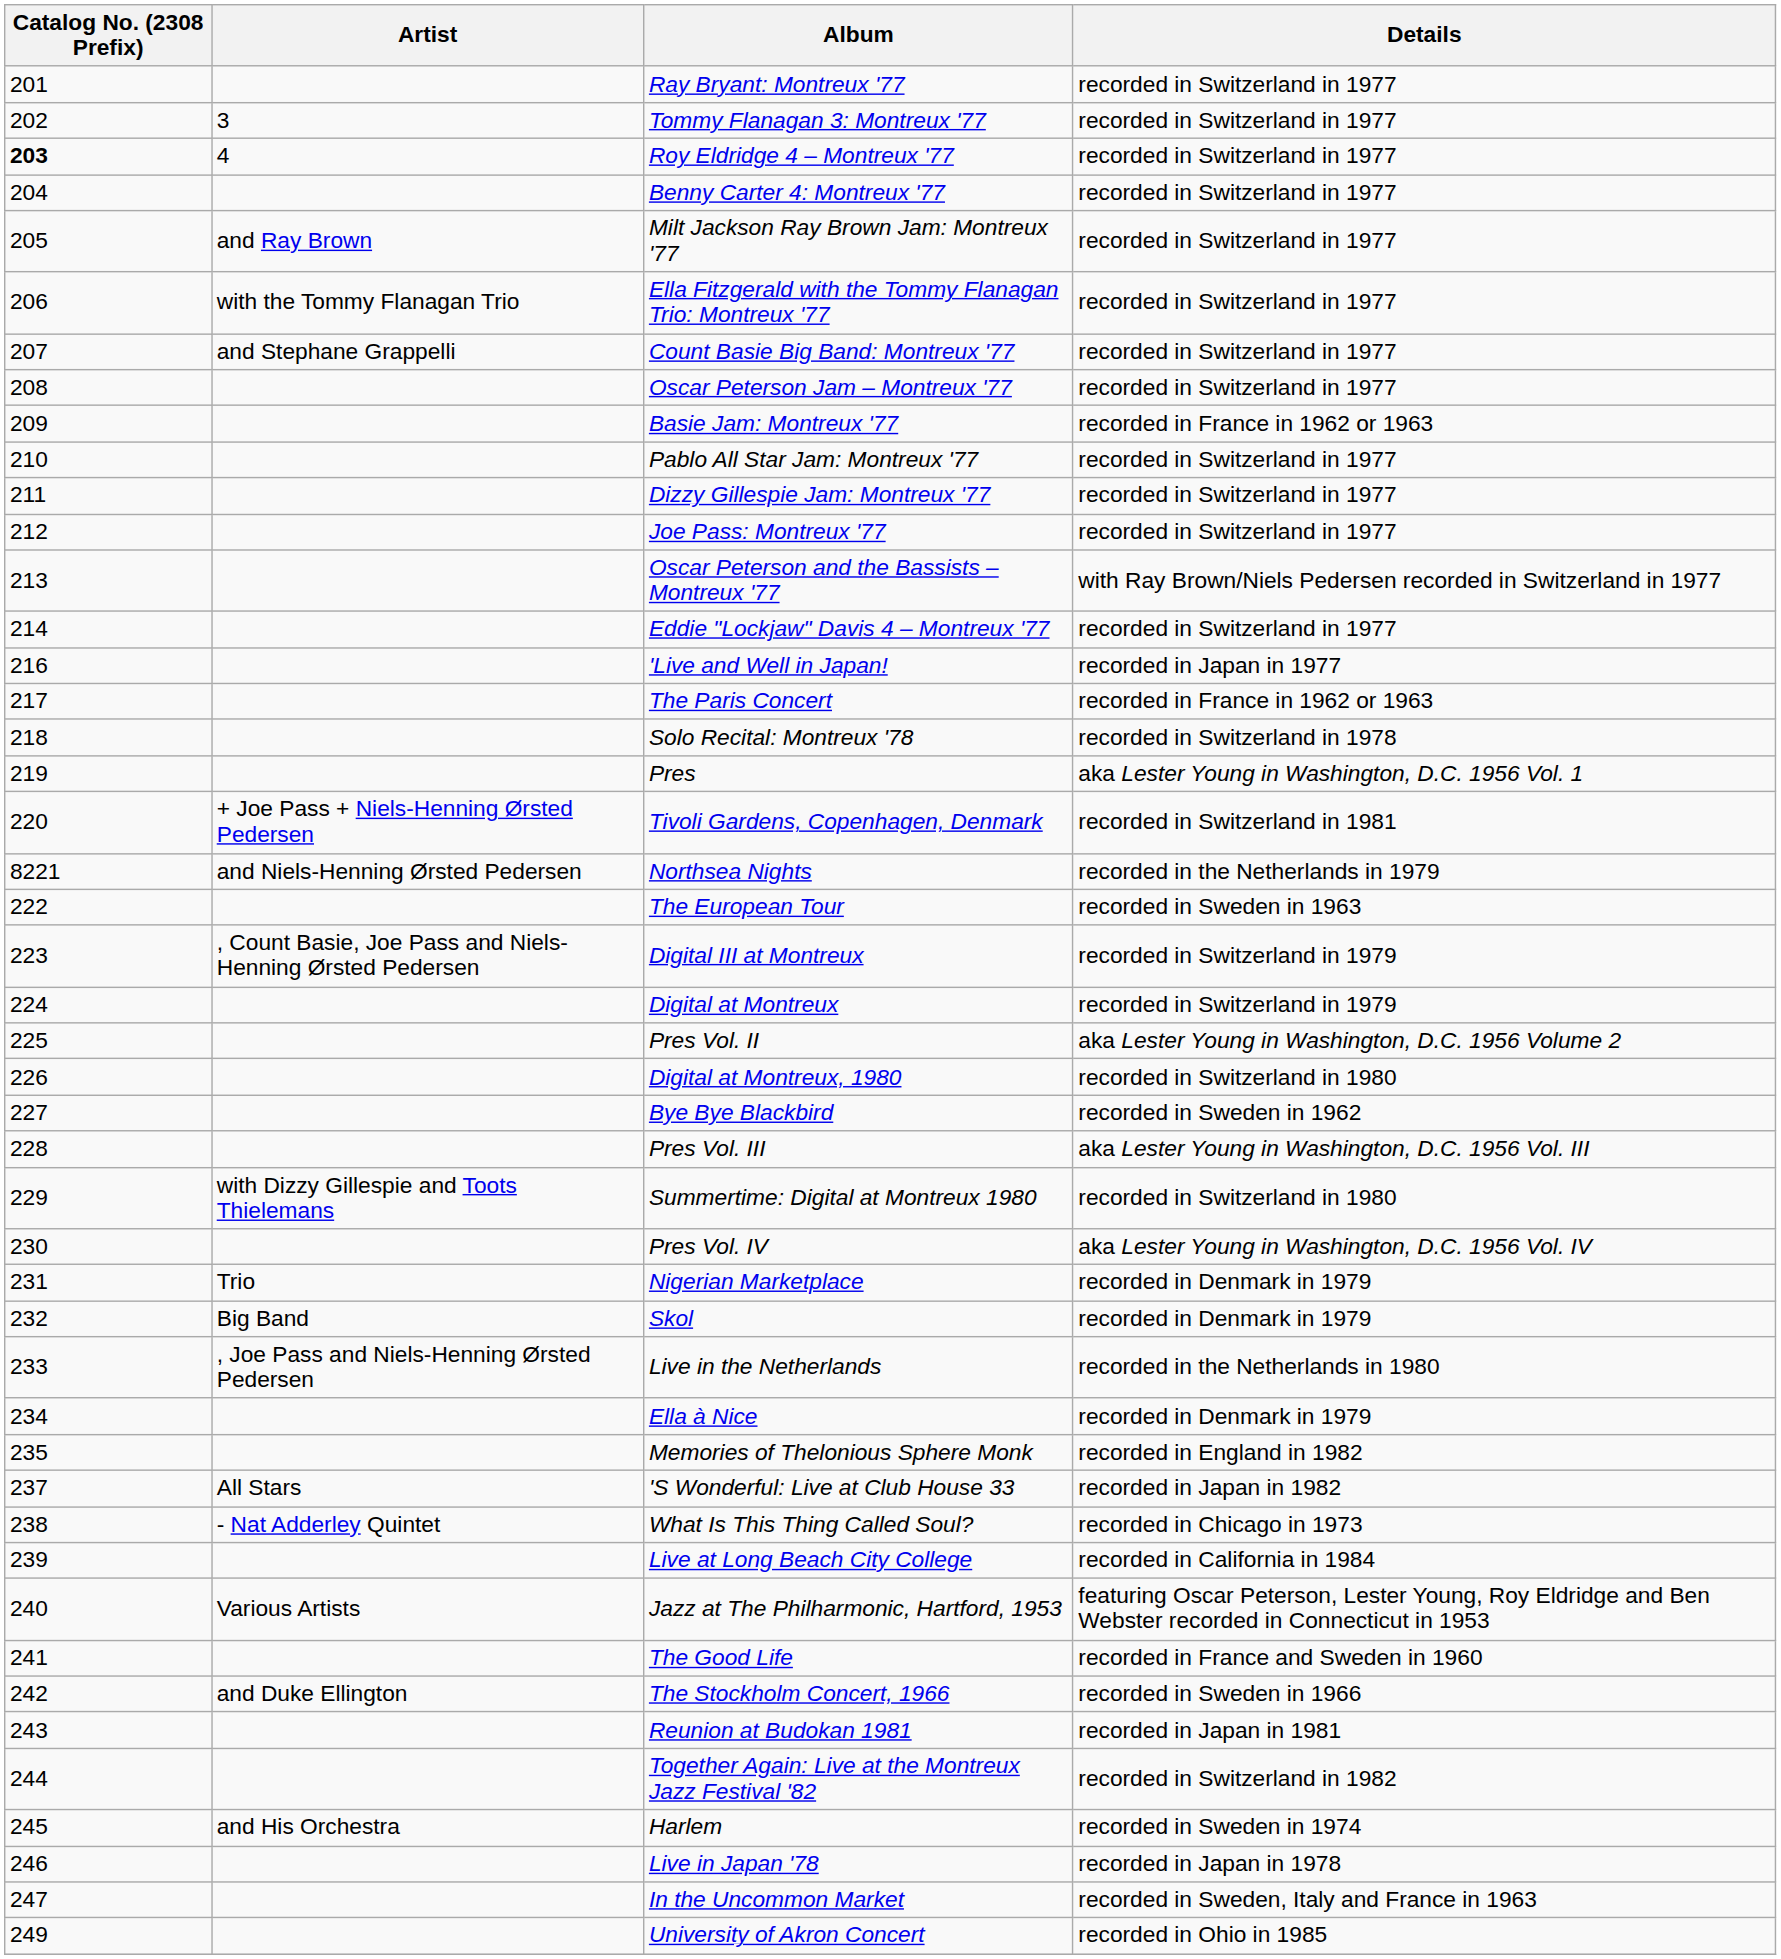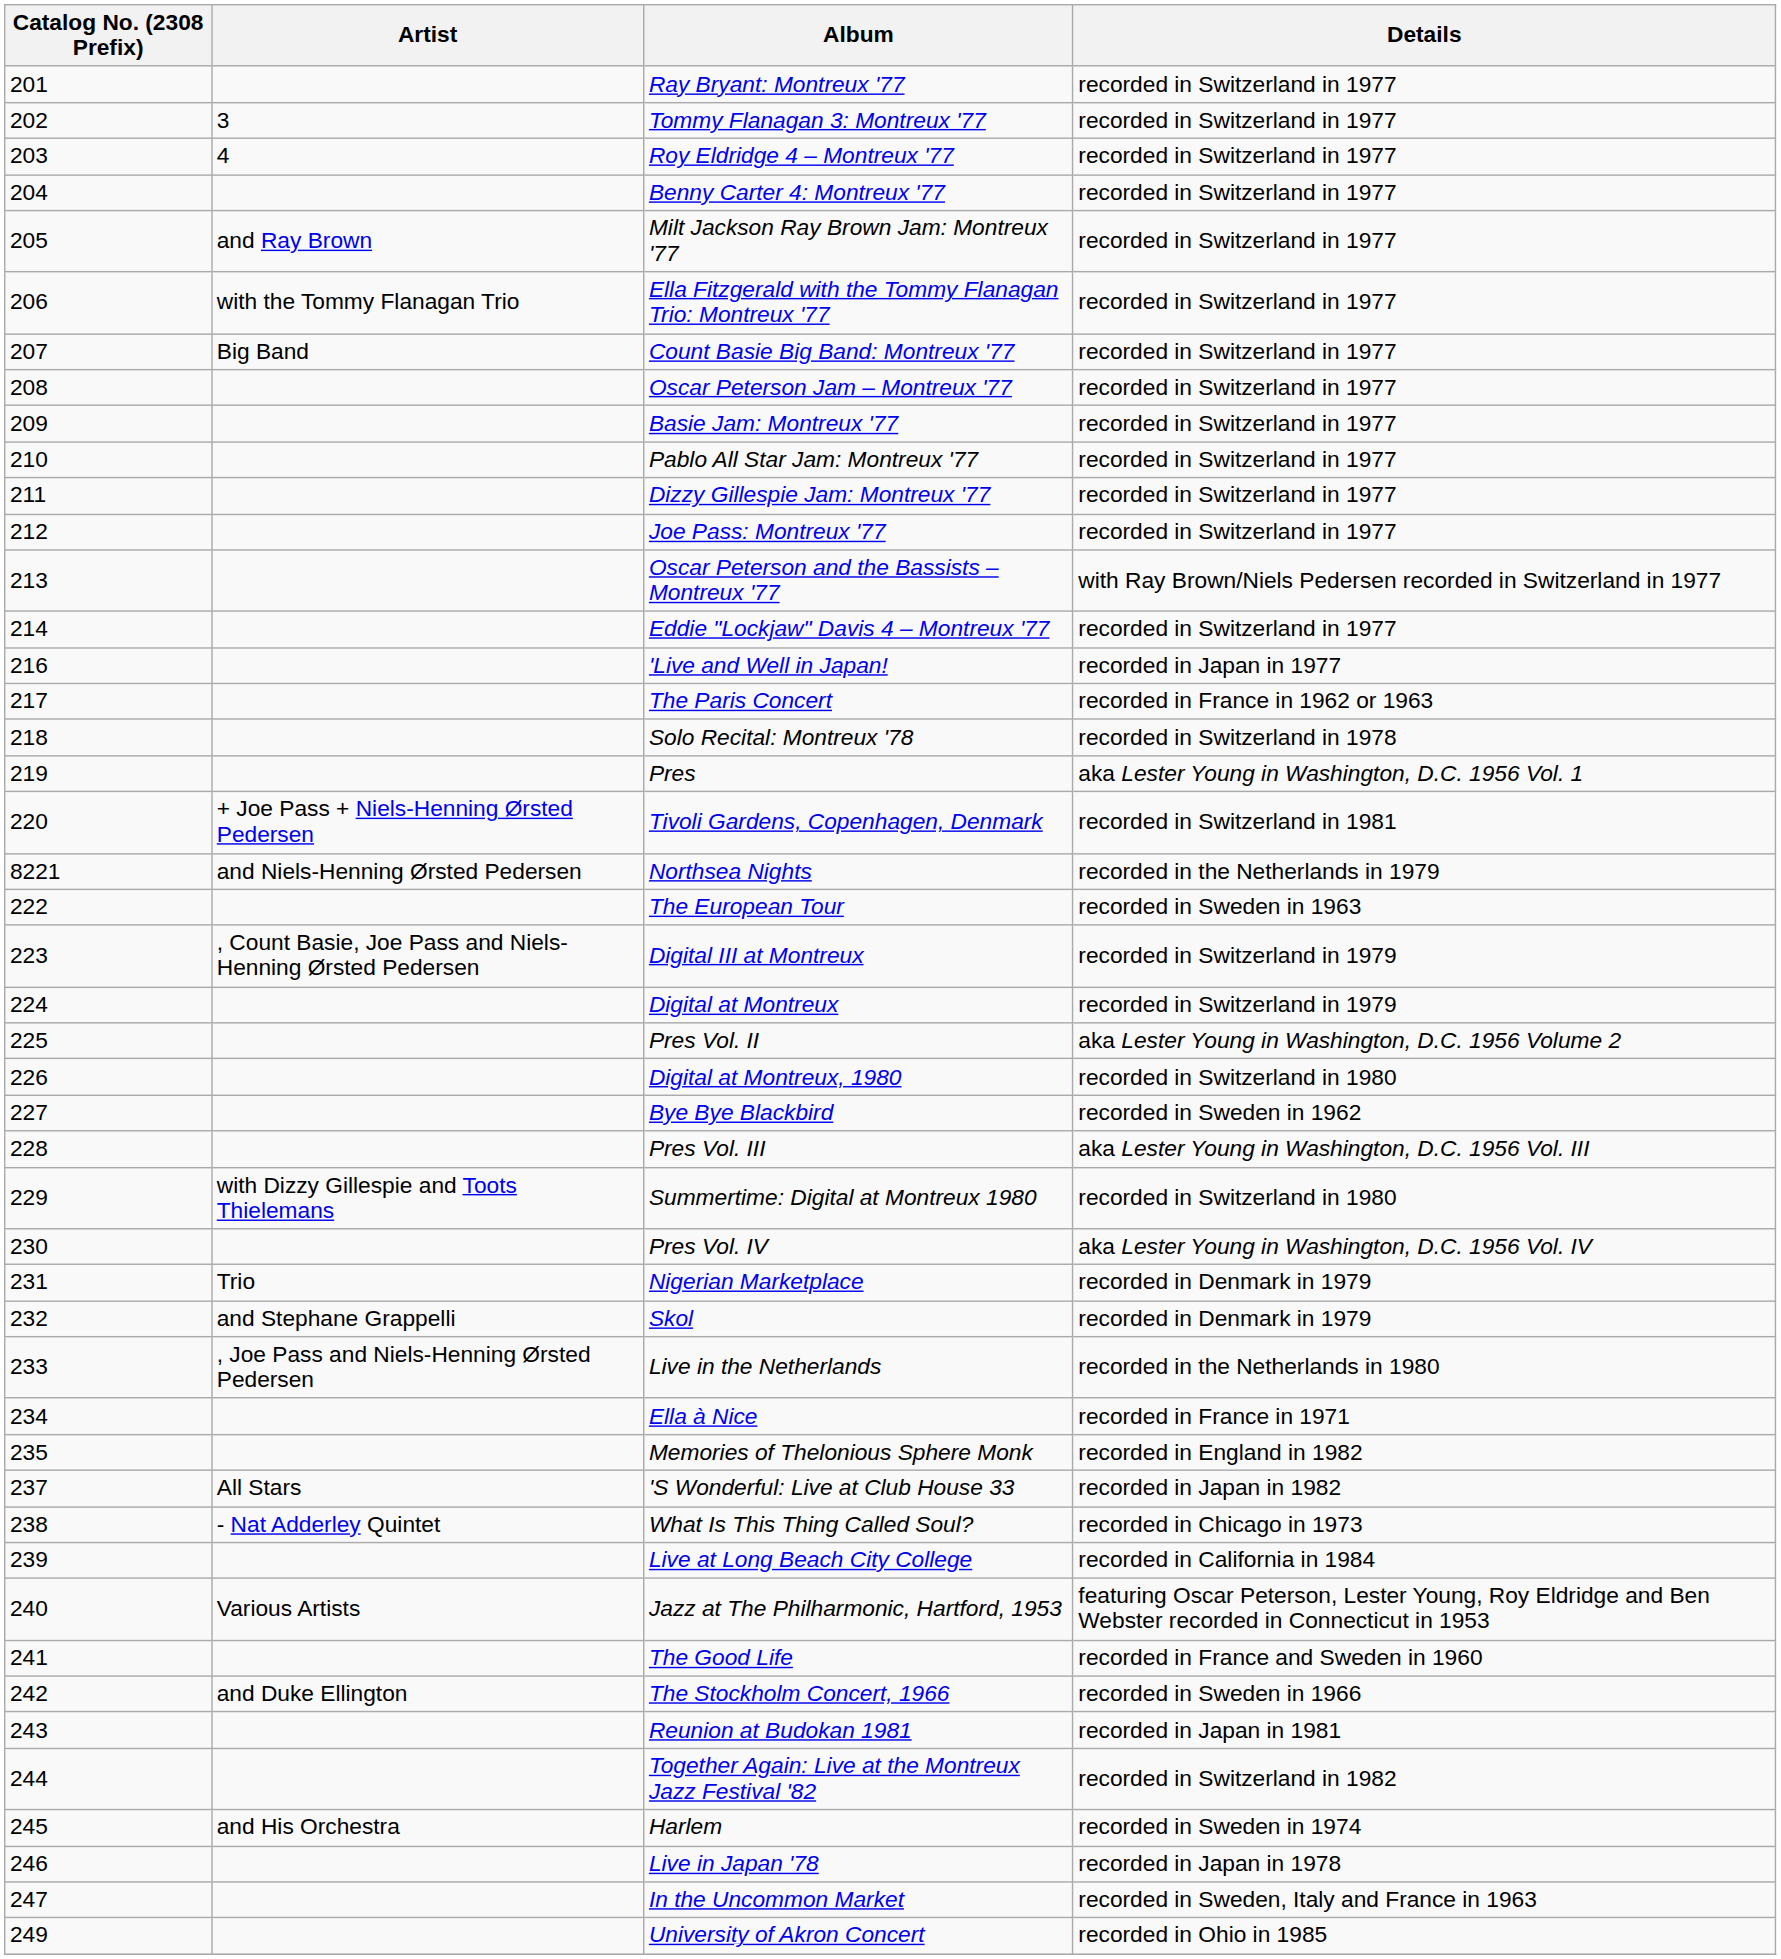Roy Eldridge 4 – Montreux '77 | Catalog No. (2308 Prefix): bold -> normal
Count Basie Big Band: Montreux '77 | Artist: and Stephane Grappelli -> Big Band
Basie Jam: Montreux '77 | Details: recorded in France in 1962 or 1963 -> recorded in Switzerland in 1977
Skol | Artist: Big Band -> and Stephane Grappelli
Ella à Nice | Details: recorded in Denmark in 1979 -> recorded in France in 1971
